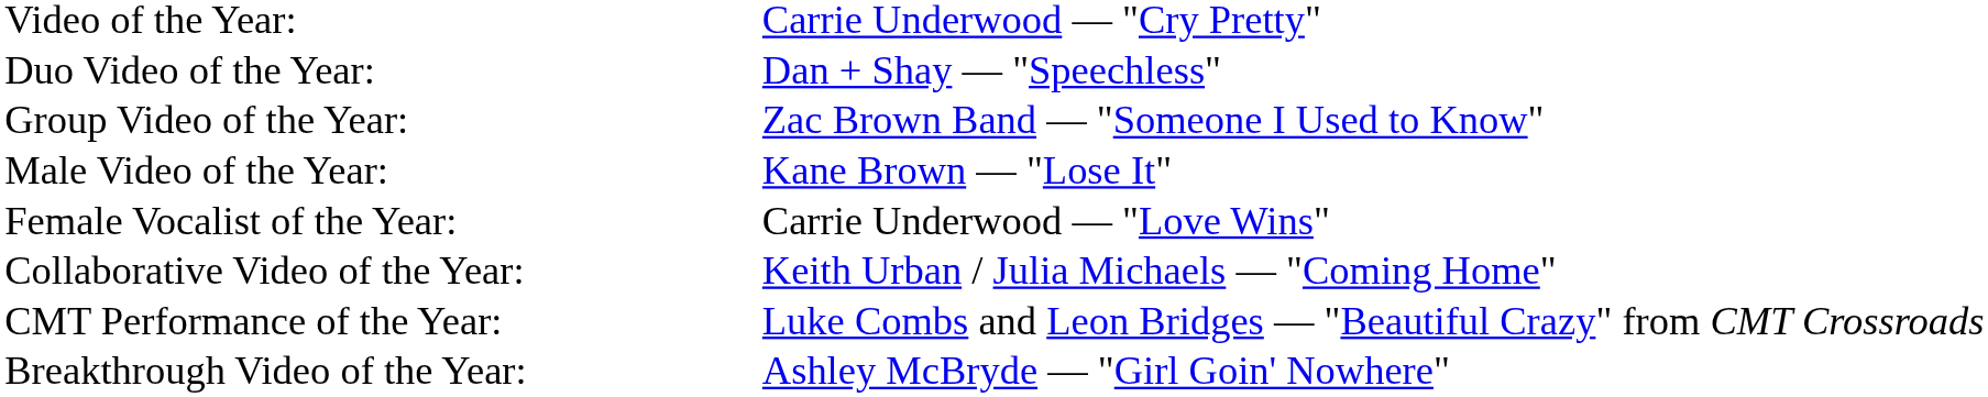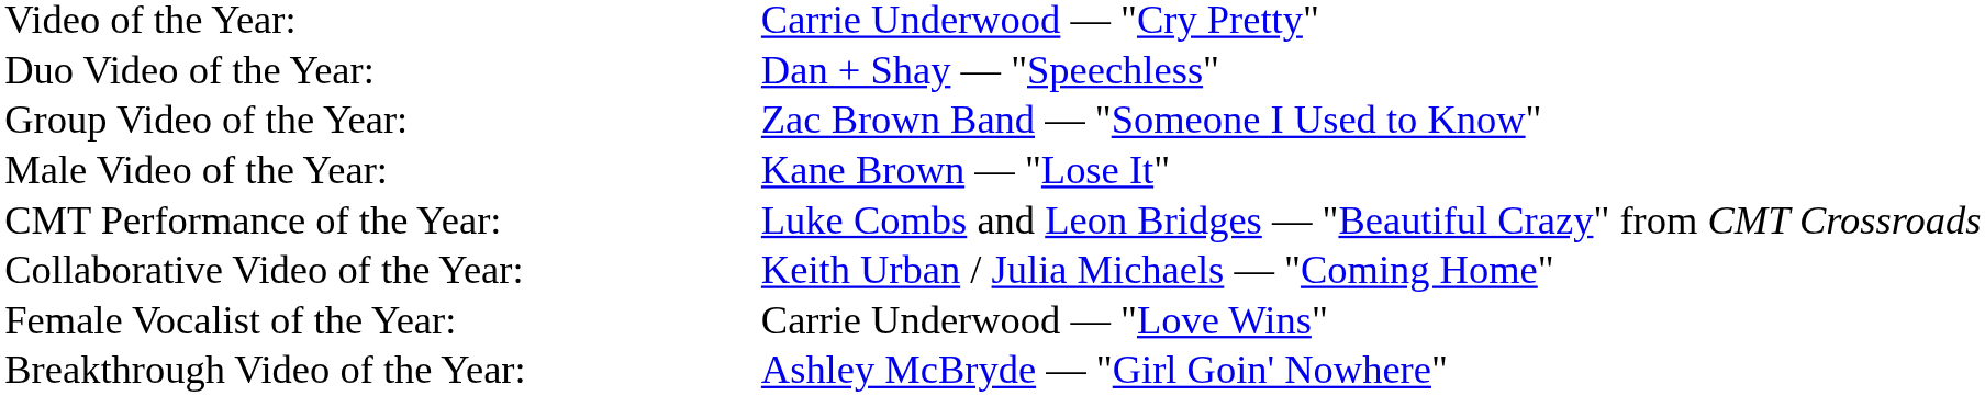rows swapped: Female Vocalist of the Year: <-> CMT Performance of the Year:
